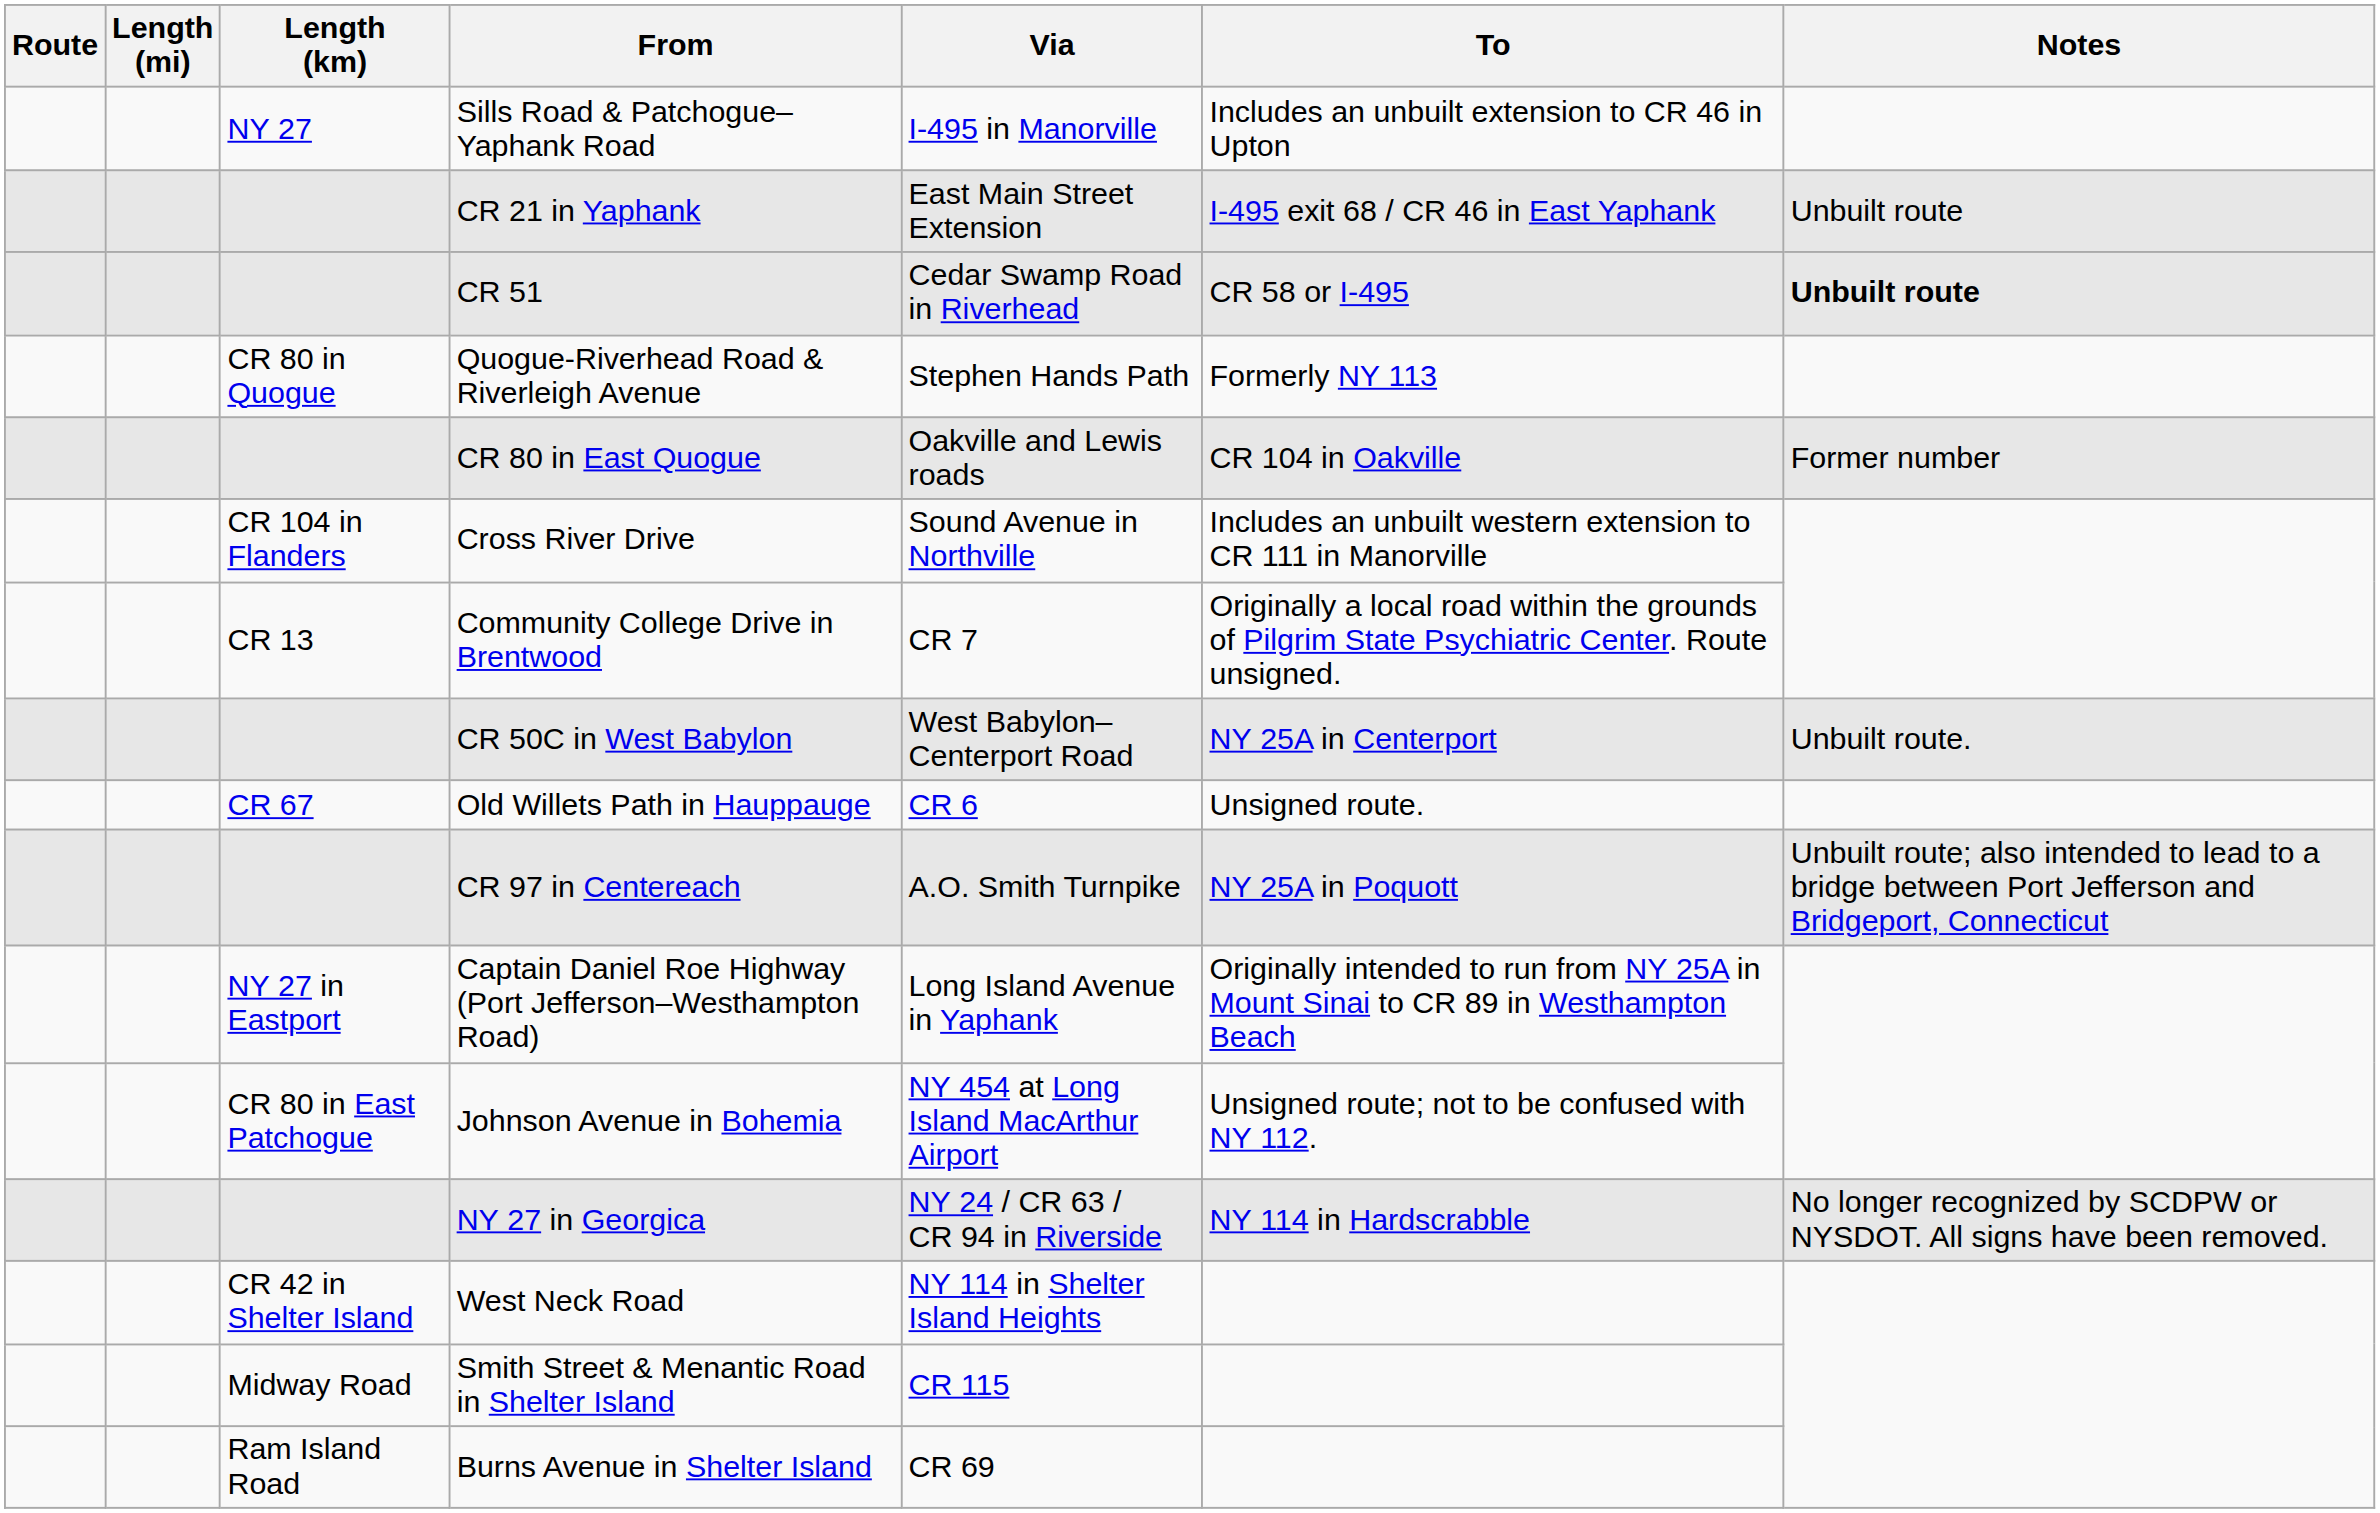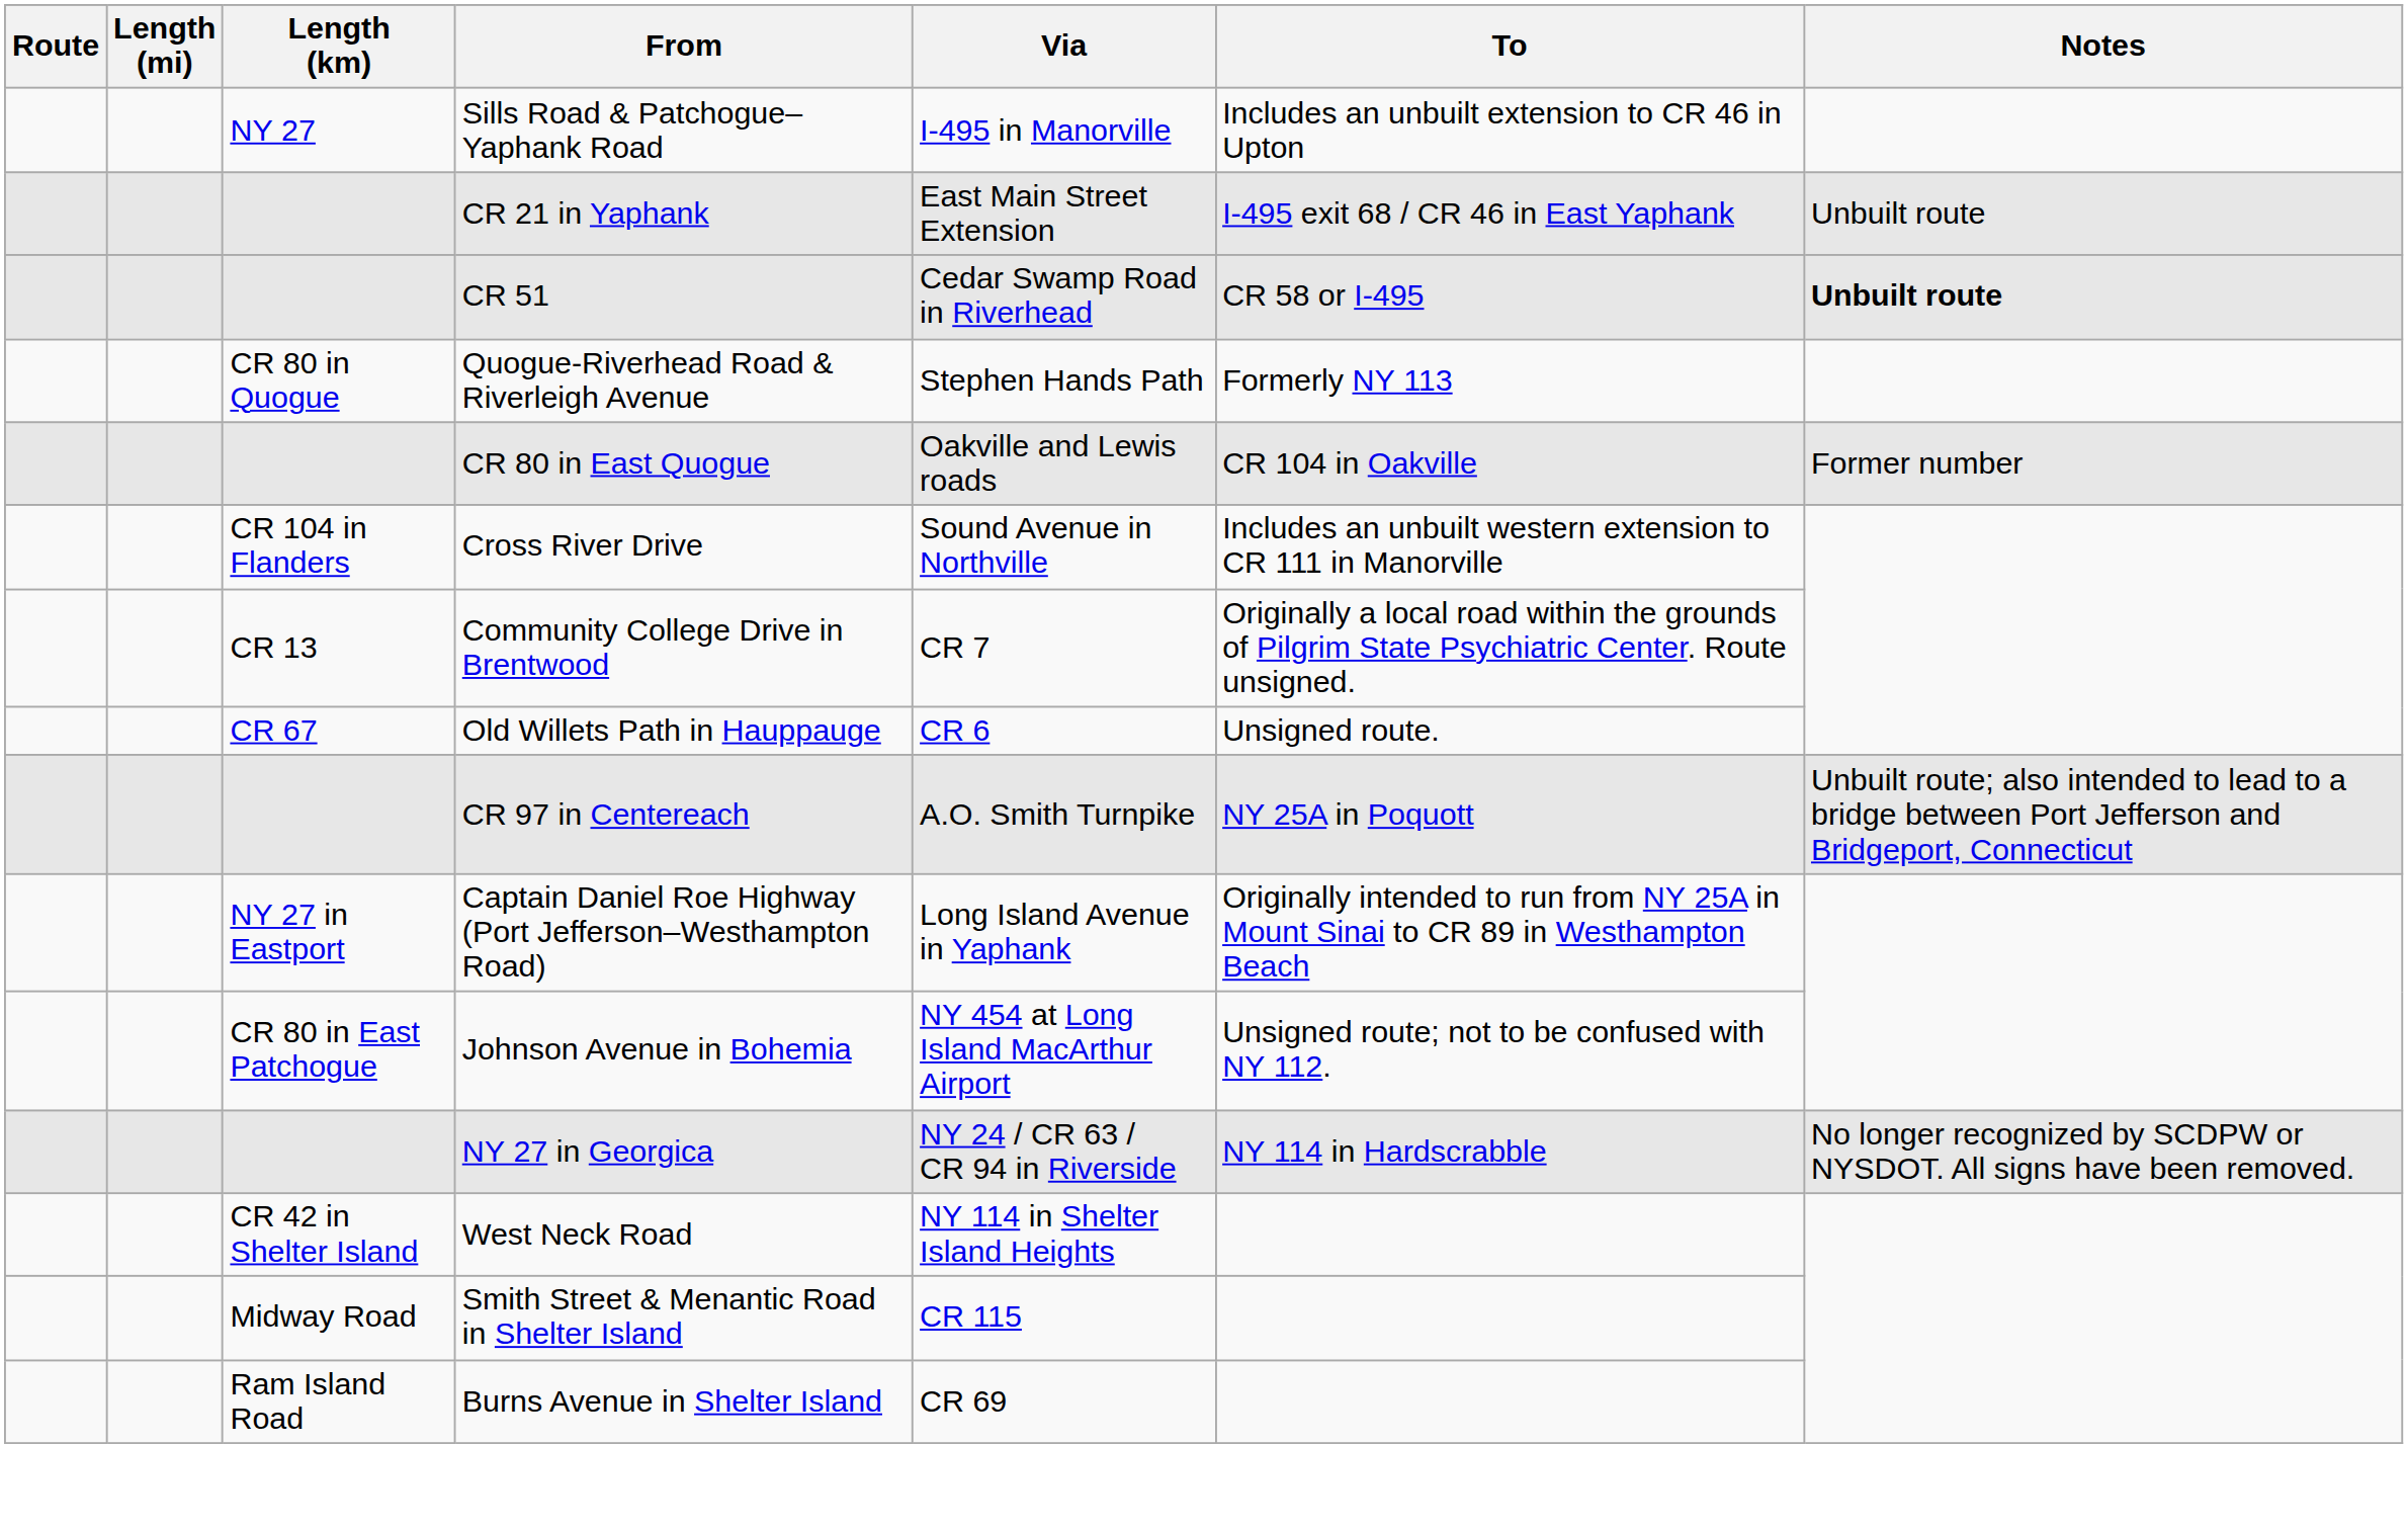- row: CR 50C in West Babylon | West Babylon–Centerport Road | NY 25A in Centerport | Unbuilt route.
